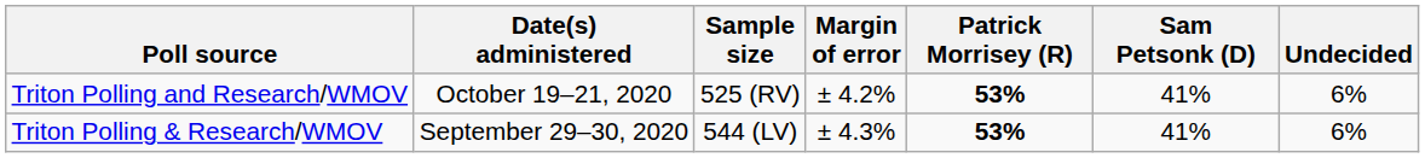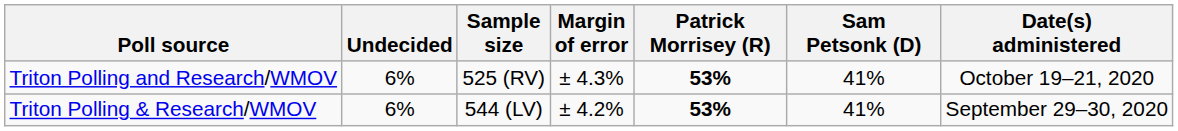columns swapped: Date(s) administered <-> Undecided
Triton Polling and Research/WMOV | Margin of error: ± 4.2% -> ± 4.3%
Triton Polling & Research/WMOV | Margin of error: ± 4.3% -> ± 4.2%
